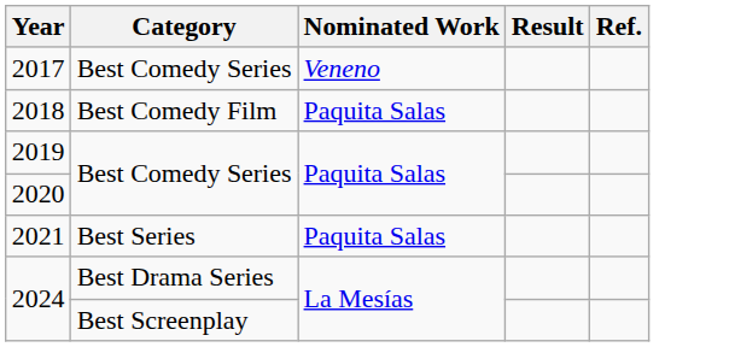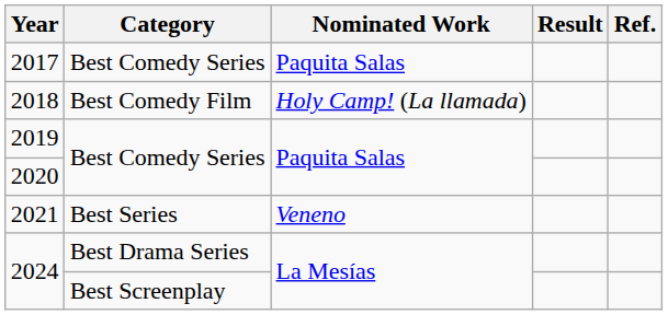2017 | Nominated Work: Veneno -> Paquita Salas
2018 | Nominated Work: Paquita Salas -> Holy Camp! (La llamada)
2021 | Nominated Work: Paquita Salas -> Veneno
